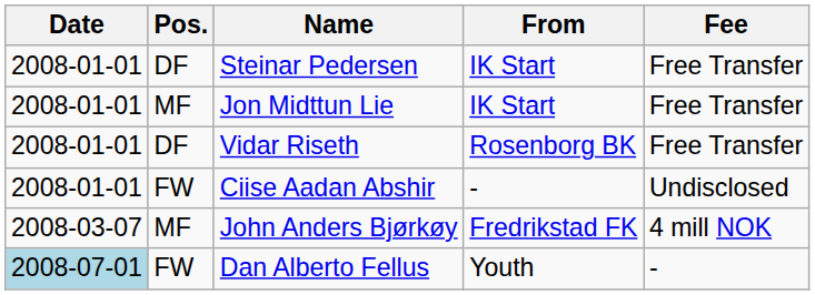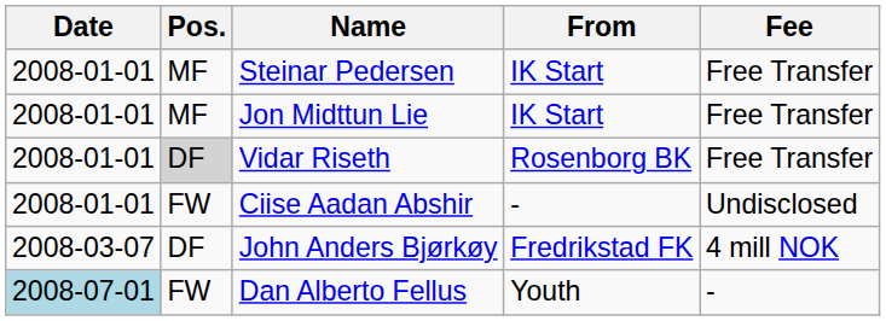Steinar Pedersen | Pos.: DF -> MF
Vidar Riseth | Pos.: no background -> lightgrey background
John Anders Bjørkøy | Pos.: MF -> DF
